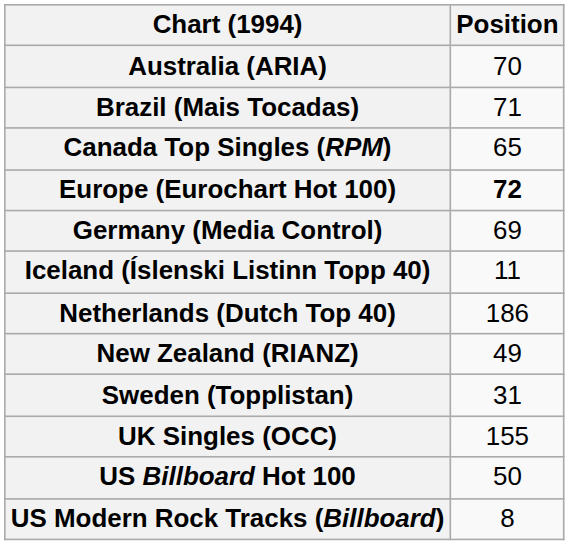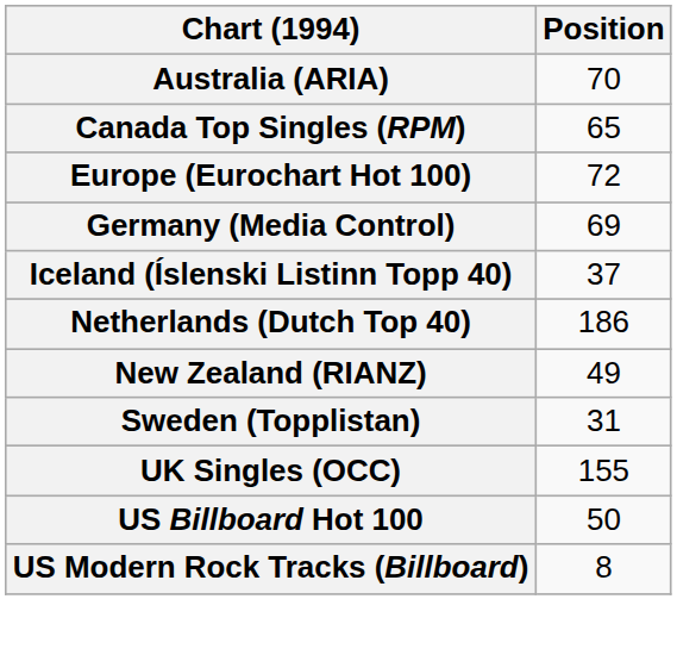- row: Brazil (Mais Tocadas) | 71
Europe (Eurochart Hot 100) | Position: bold -> normal
Iceland (Íslenski Listinn Topp 40) | Position: 11 -> 37
